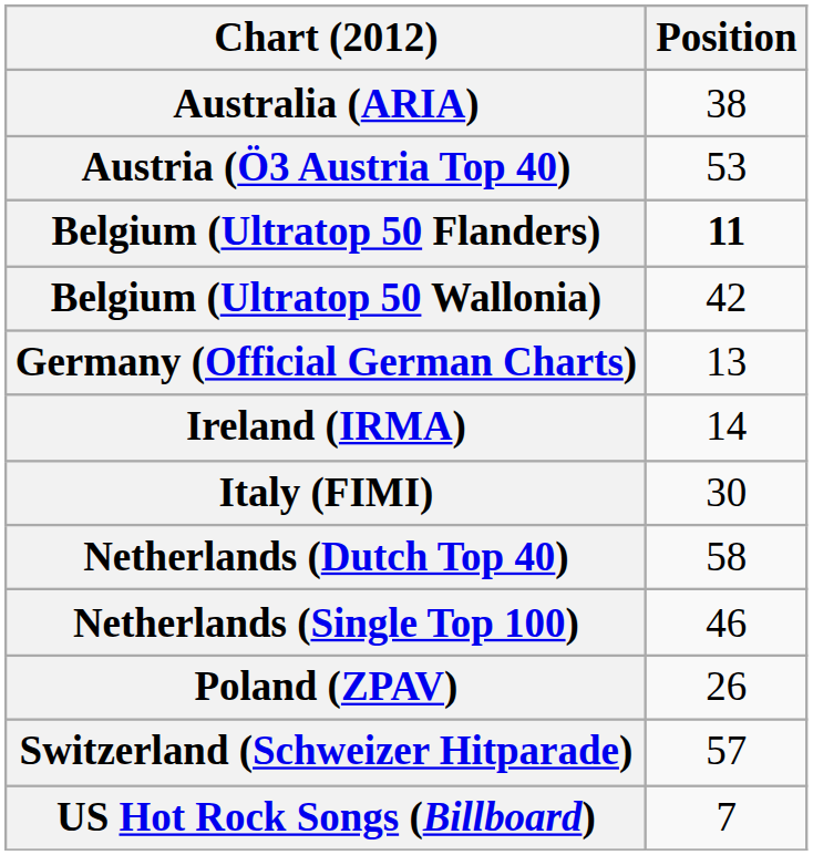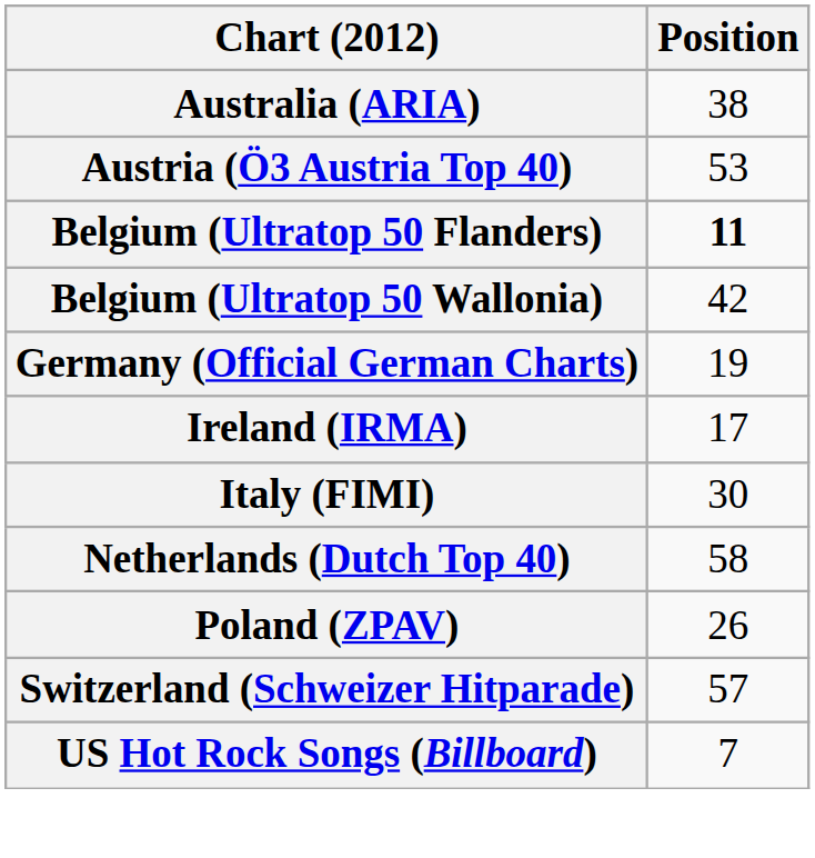Germany (Official German Charts) | Position: 13 -> 19
Ireland (IRMA) | Position: 14 -> 17
- row: Netherlands (Single Top 100) | 46
